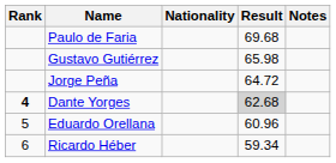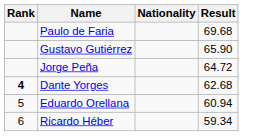- column: Notes
Gustavo Gutiérrez | Result: 65.98 -> 65.90
Dante Yorges | Result: lightgrey background -> no background
Eduardo Orellana | Result: 60.96 -> 60.94
